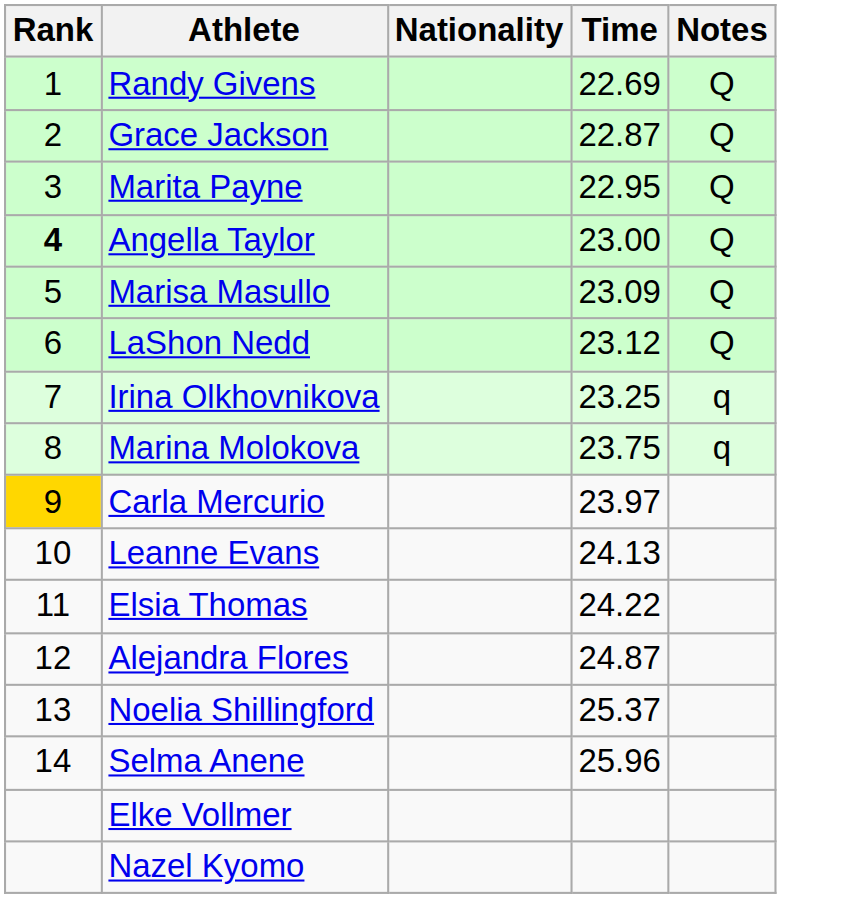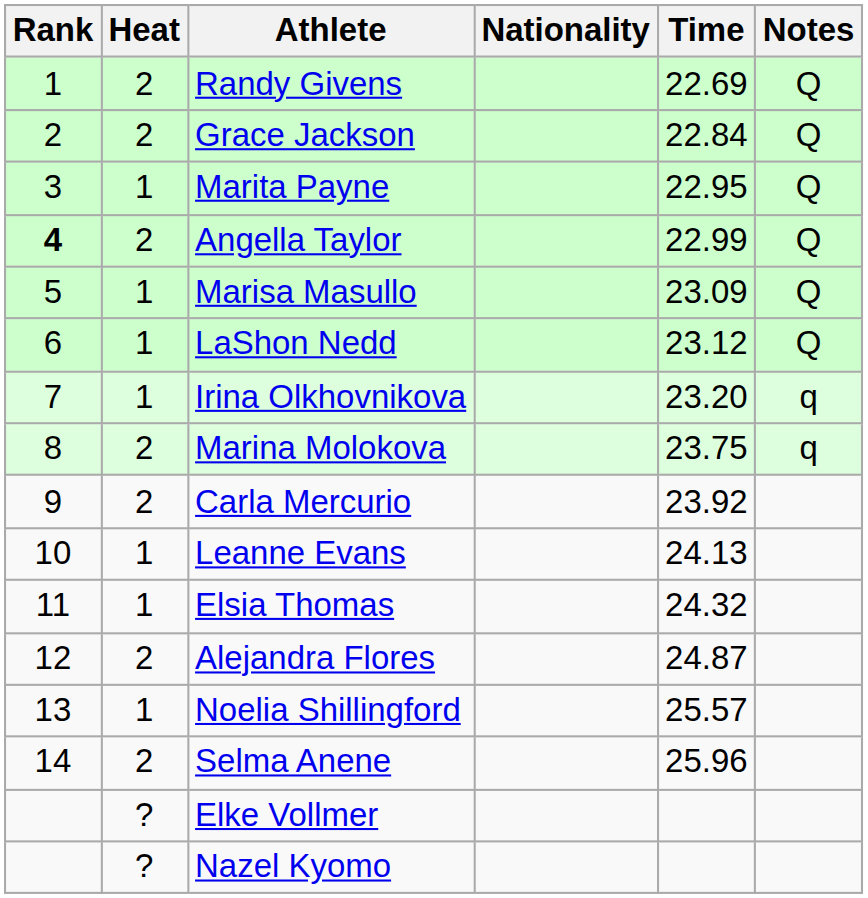+ column: Heat | 2 | 2 | 1 | 2 | 1 | 1 | 1 | 2 | 2 | 1 | 1 | 2 | 1 | 2 | ? | ?
Grace Jackson | Time: 22.87 -> 22.84
Angella Taylor | Time: 23.00 -> 22.99
Irina Olkhovnikova | Time: 23.25 -> 23.20
Carla Mercurio | Rank: gold background -> no background
Carla Mercurio | Time: 23.97 -> 23.92
Elsia Thomas | Time: 24.22 -> 24.32
Noelia Shillingford | Time: 25.37 -> 25.57
